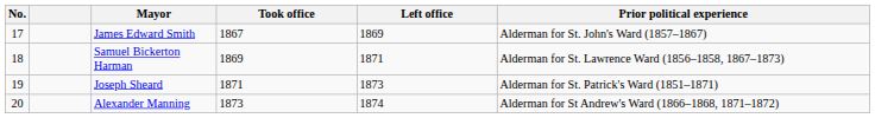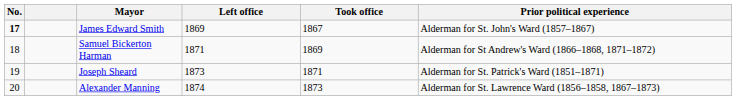columns swapped: Took office <-> Left office
James Edward Smith | No.: normal -> bold
Samuel Bickerton Harman | Prior political experience: Alderman for St. Lawrence Ward (1856–1858, 1867–1873) -> Alderman for St Andrew's Ward (1866–1868, 1871–1872)
Alexander Manning | Prior political experience: Alderman for St Andrew's Ward (1866–1868, 1871–1872) -> Alderman for St. Lawrence Ward (1856–1858, 1867–1873)
